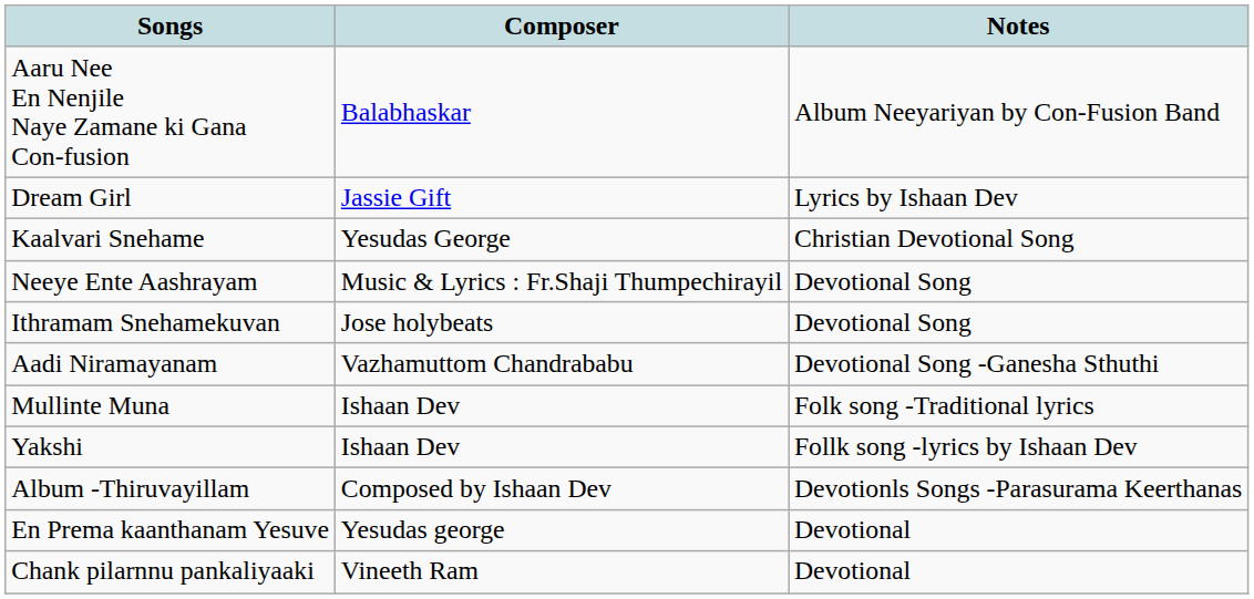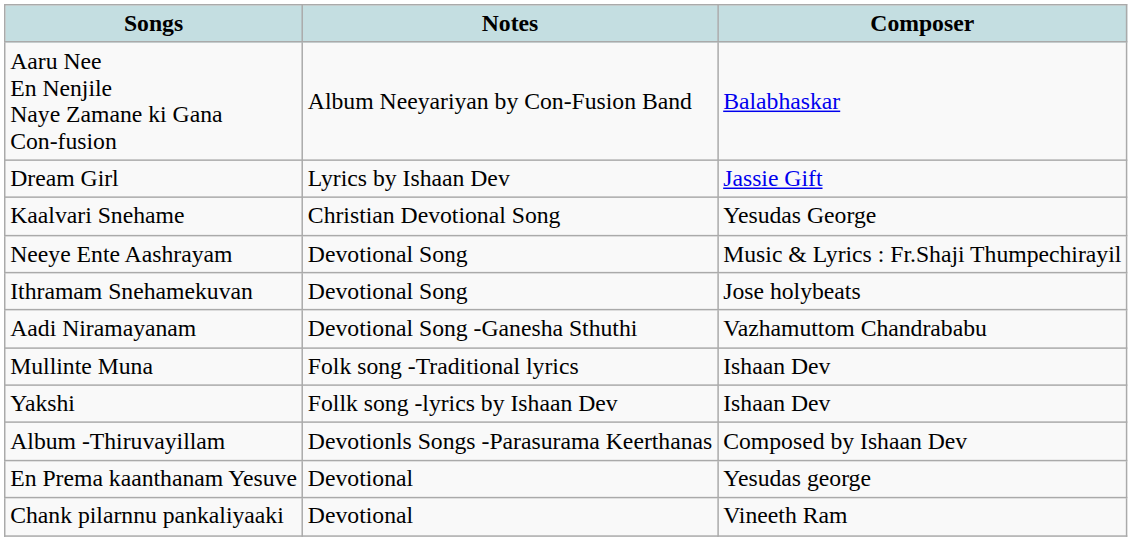columns swapped: Notes <-> Composer
